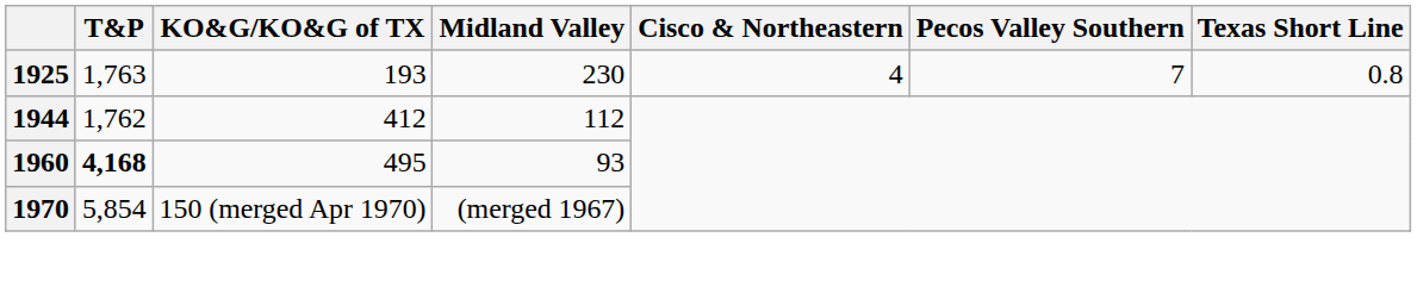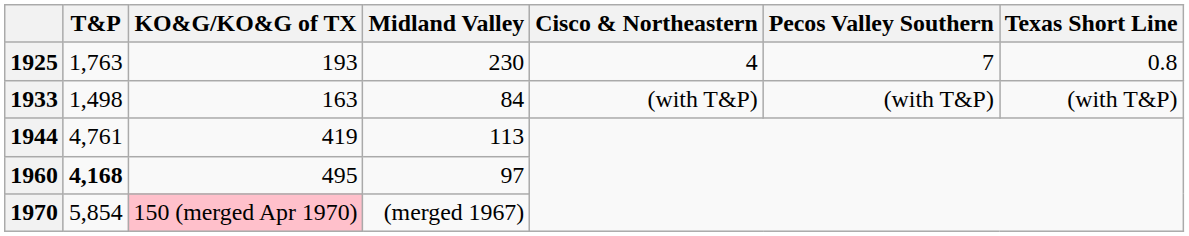+ row: 1933 | 1,498 | 163 | 84 | (with T&P) | (with T&P) | (with T&P)
1944 | T&P: 1,762 -> 4,761
1944 | KO&G/KO&G of TX: 412 -> 419
1944 | Midland Valley: 112 -> 113
1960 | Midland Valley: 93 -> 97
1970 | KO&G/KO&G of TX: no background -> pink background
